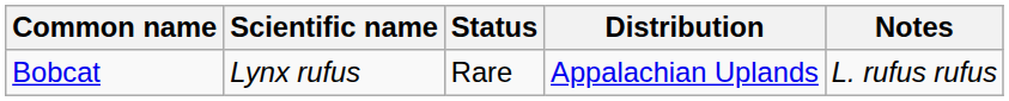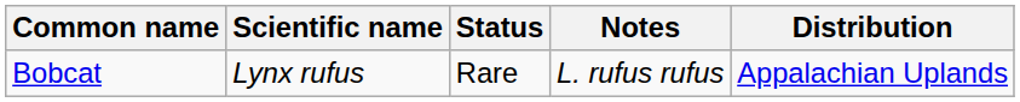columns swapped: Notes <-> Distribution
